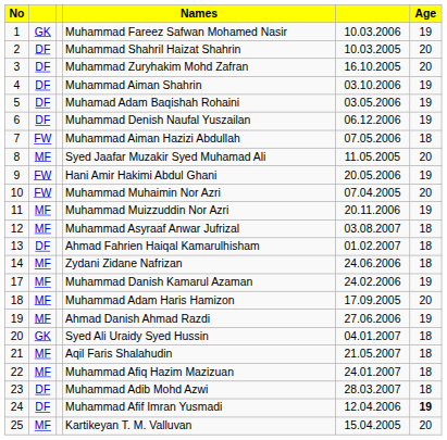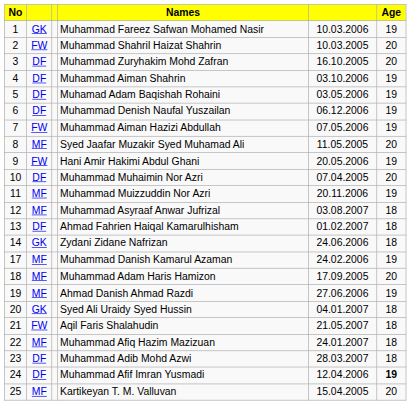Muhammad Shahril Haizat Shahrin | column 2: DF -> FW
Muhammad Aiman Hazizi Abdullah | Age: 18 -> 19
Muhammad Muhaimin Nor Azri | column 2: FW -> DF
Zydani Zidane Nafrizan | column 2: MF -> GK
Aqil Faris Shalahudin | column 2: MF -> FW
